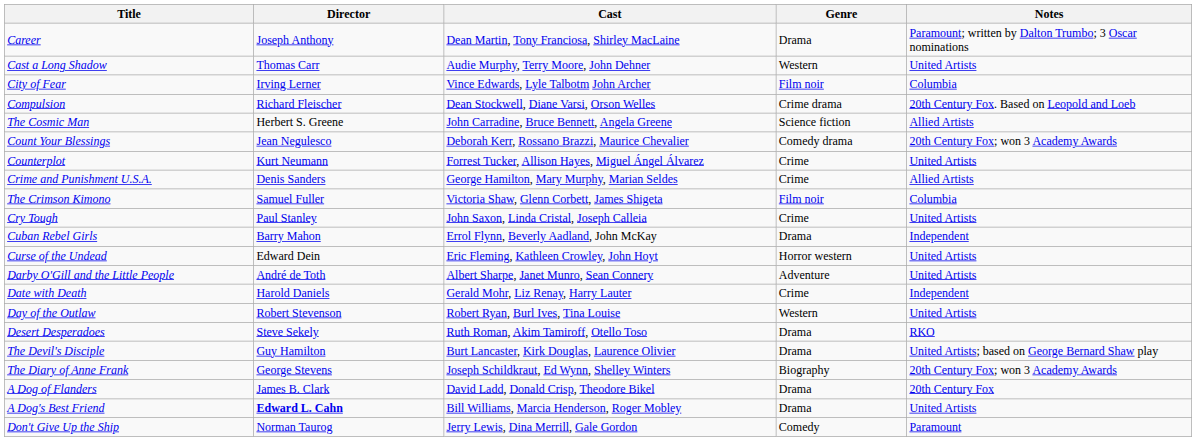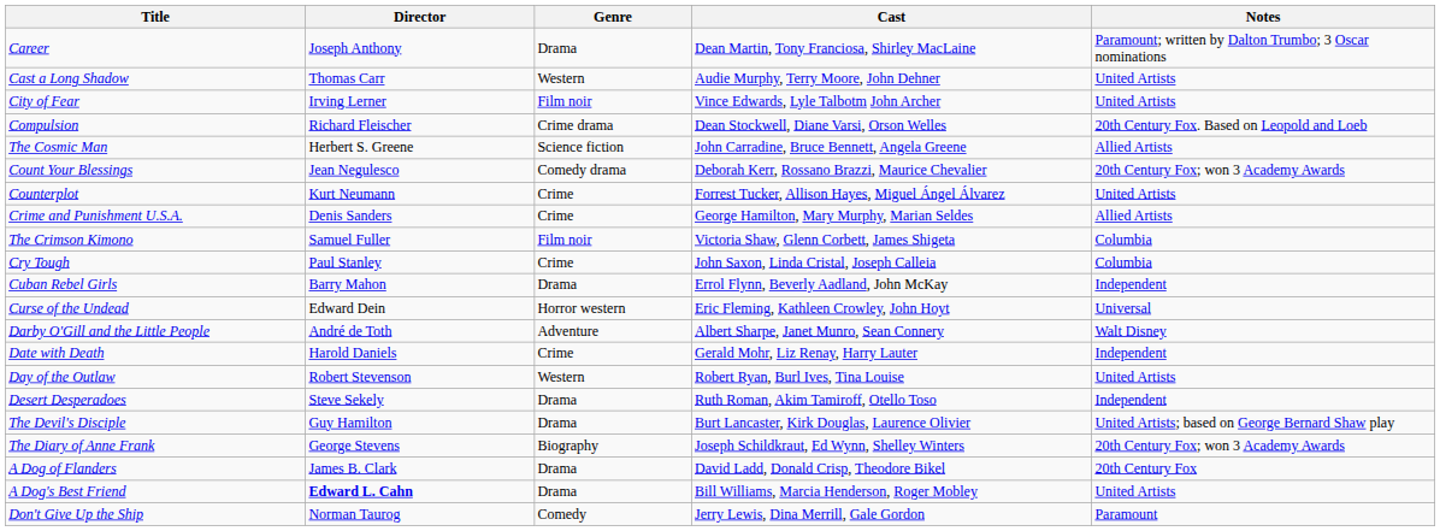columns swapped: Cast <-> Genre
City of Fear | Notes: Columbia -> United Artists
Cry Tough | Notes: United Artists -> Columbia
Curse of the Undead | Notes: United Artists -> Universal
Darby O'Gill and the Little People | Notes: United Artists -> Walt Disney
Desert Desperadoes | Notes: RKO -> Independent
